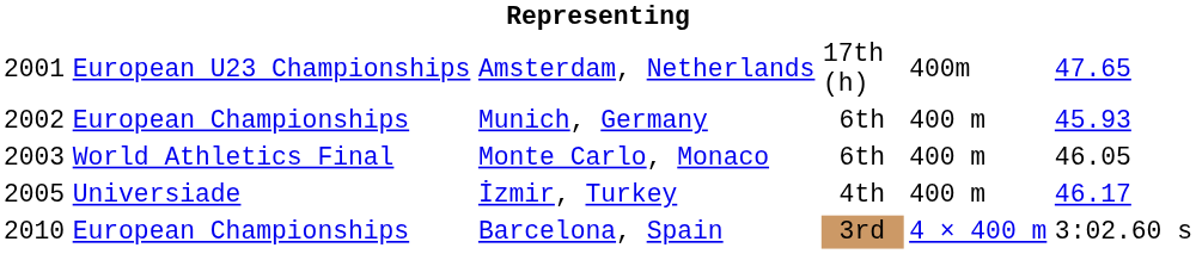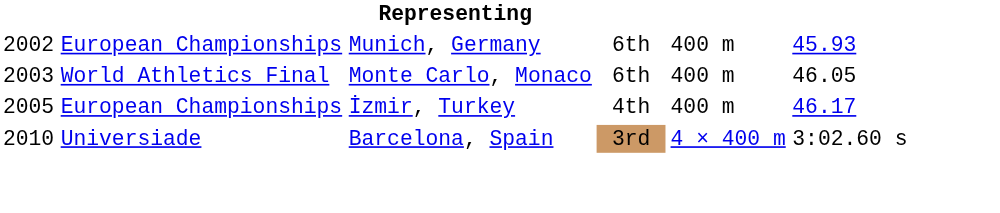- row: 2001 | European U23 Championships | Amsterdam, Netherlands | 17th (h) | 400m | 47.65
İzmir, Turkey | column 2: Universiade -> European Championships
Barcelona, Spain | column 2: European Championships -> Universiade
